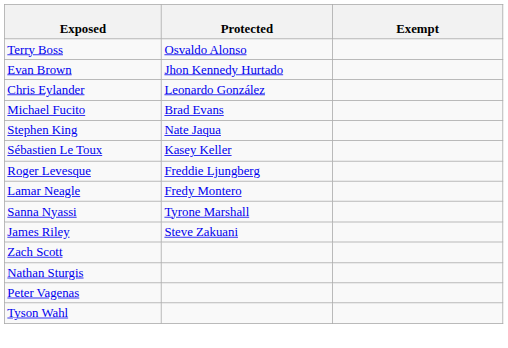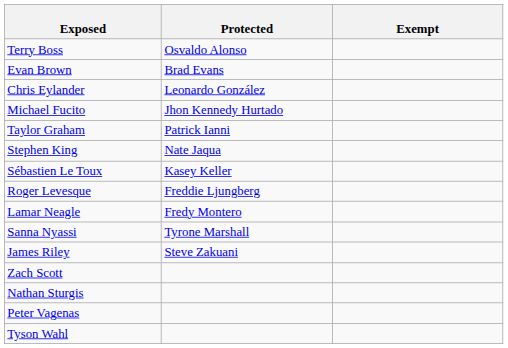Evan Brown | Protected: Jhon Kennedy Hurtado -> Brad Evans
Michael Fucito | Protected: Brad Evans -> Jhon Kennedy Hurtado
+ row: Taylor Graham | Patrick Ianni
